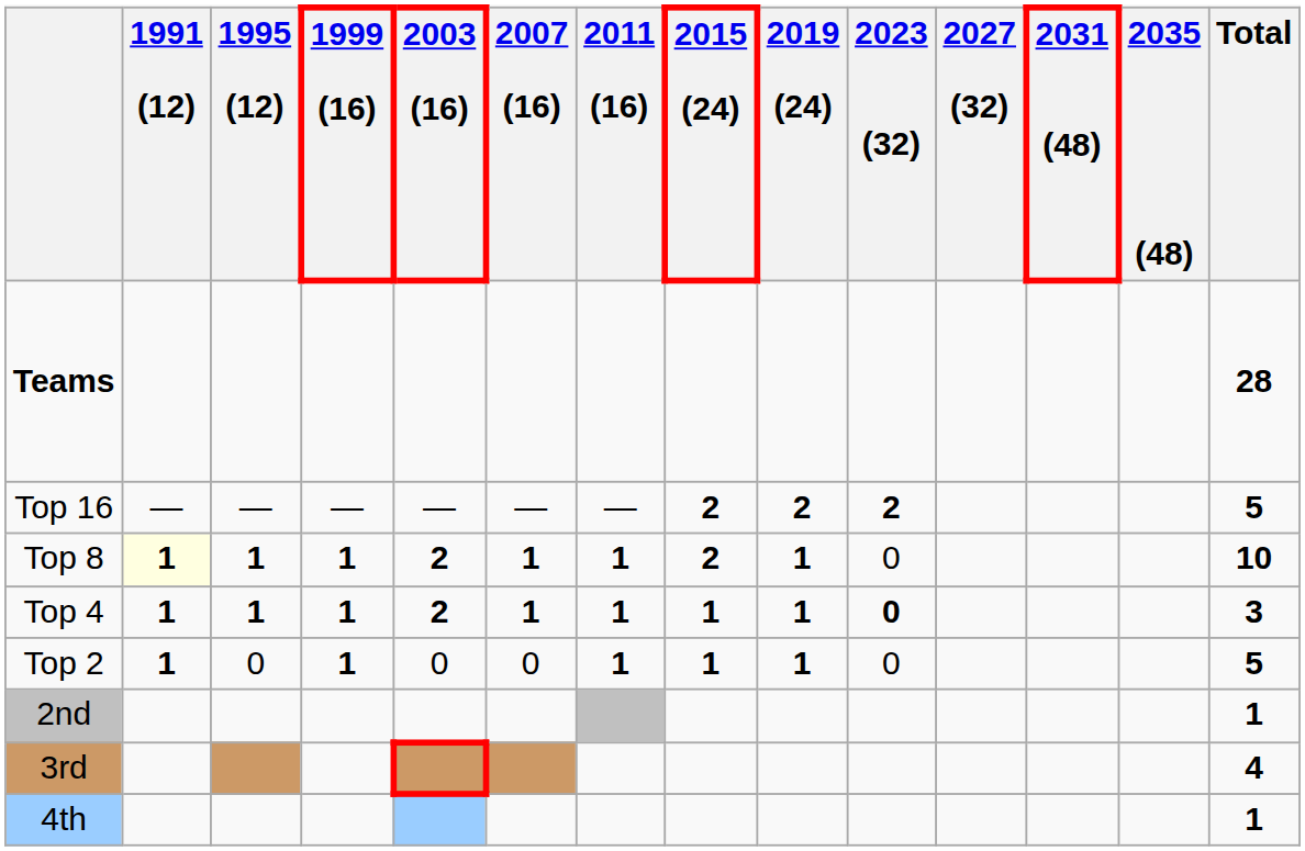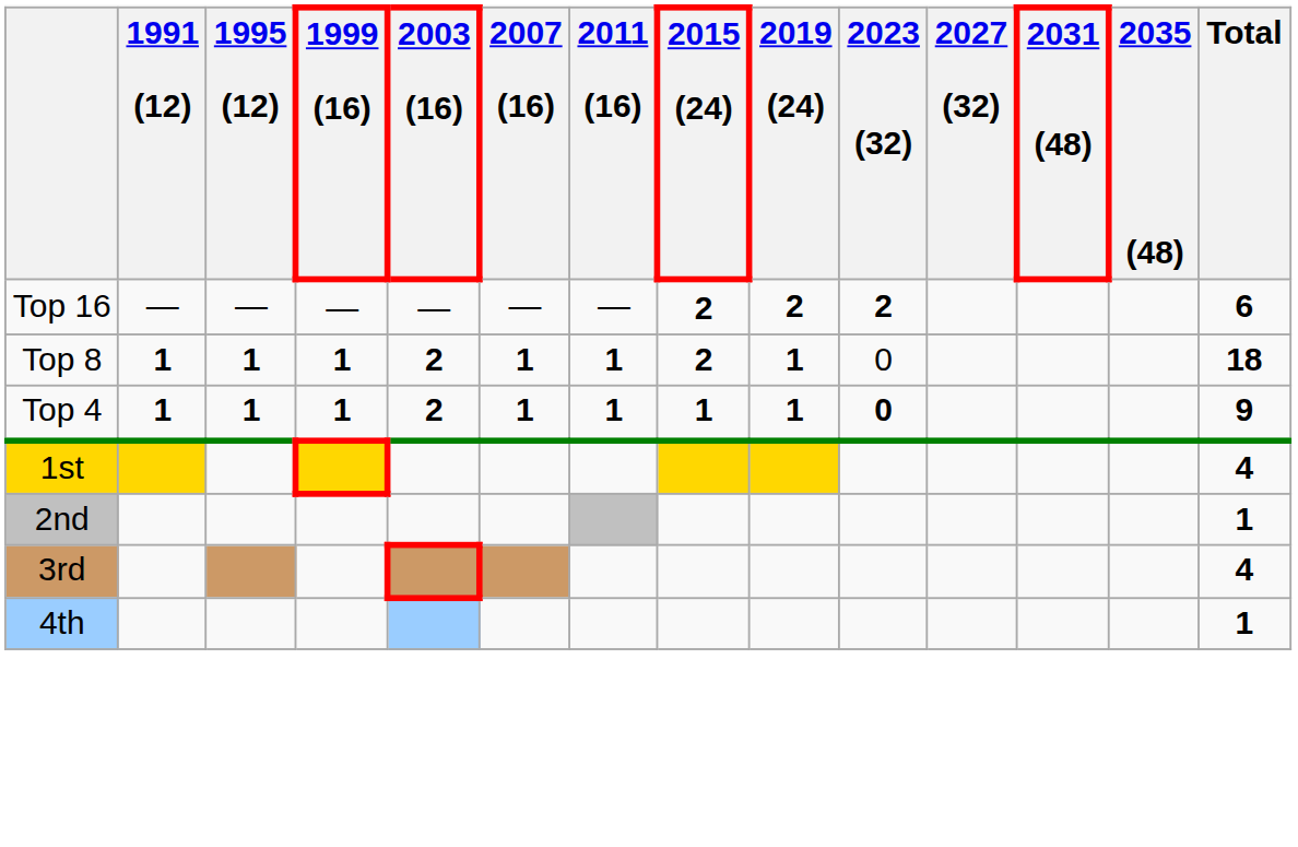- row: Teams | 28
Top 16 | Total: 5 -> 6
Top 8 | 1991 (12): lightyellow background -> no background
Top 8 | Total: 10 -> 18
Top 4 | Total: 3 -> 9
- row: Top 2 | 1 | 0 | 1 | 0 | 0 | 1 | 1 | 1 | 0 | 5
+ row: 1st | 4
